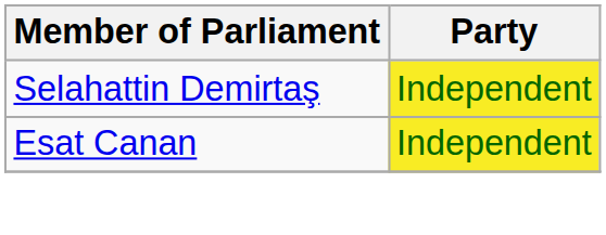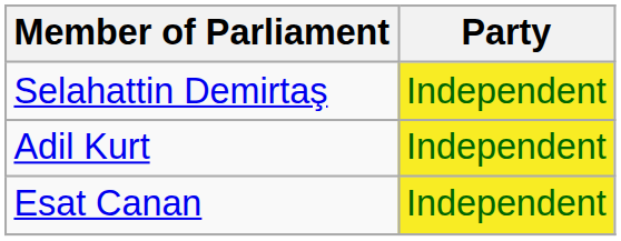+ row: Adil Kurt | Independent
